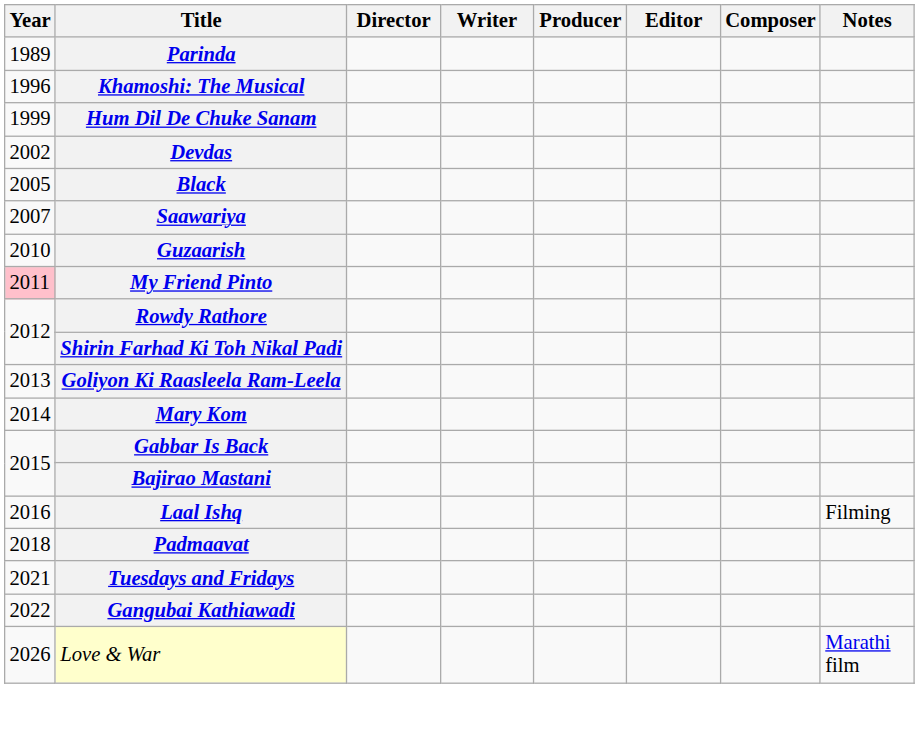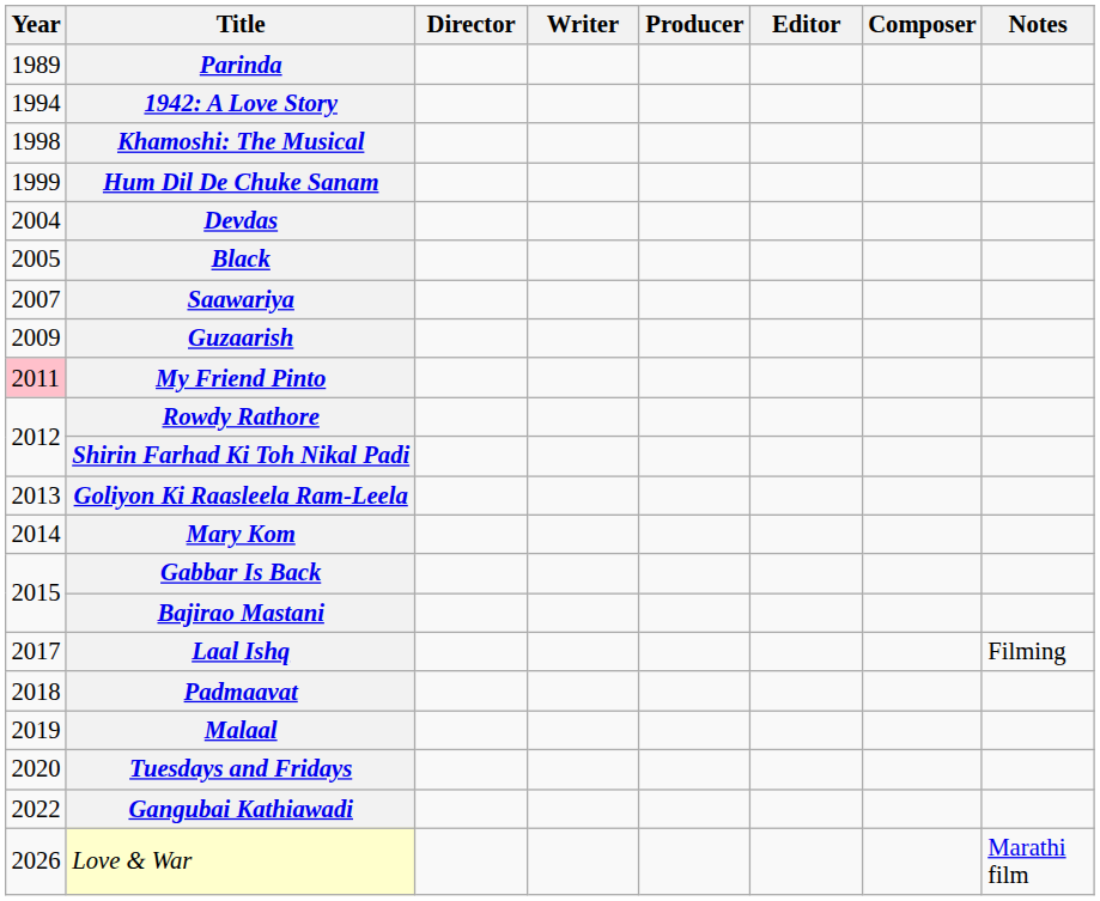+ row: 1994 | 1942: A Love Story
Khamoshi: The Musical | Year: 1996 -> 1998
Devdas | Year: 2002 -> 2004
Guzaarish | Year: 2010 -> 2009
Laal Ishq | Year: 2016 -> 2017
+ row: 2019 | Malaal
Tuesdays and Fridays | Year: 2021 -> 2020
